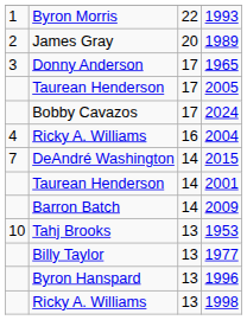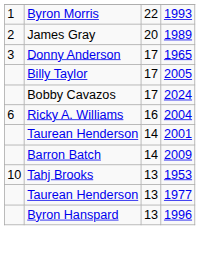2005 | column 2: Taurean Henderson -> Billy Taylor
2004 | column 1: 4 -> 6
- row: 7 | DeAndré Washington | 14 | 2015
1977 | column 2: Billy Taylor -> Taurean Henderson
- row: Ricky A. Williams | 13 | 1998
